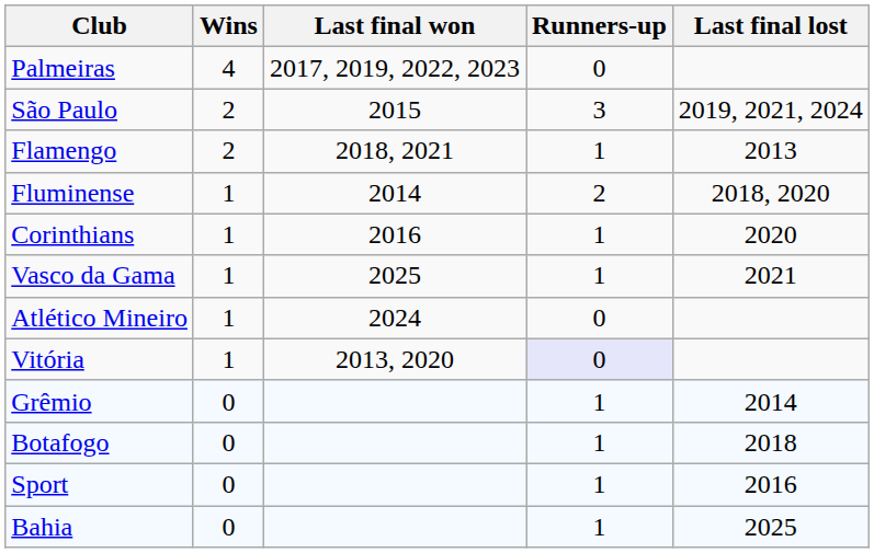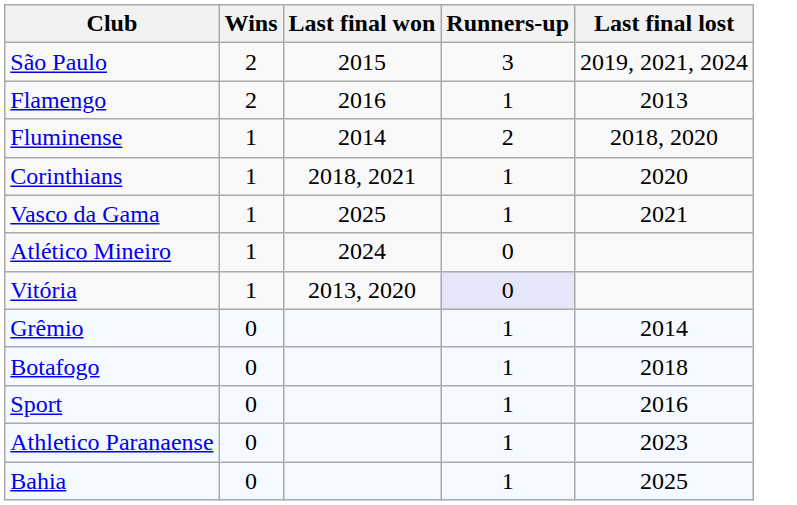- row: Palmeiras | 4 | 2017, 2019, 2022, 2023 | 0
Flamengo | Last final won: 2018, 2021 -> 2016
Corinthians | Last final won: 2016 -> 2018, 2021
+ row: Athletico Paranaense | 0 | 1 | 2023
